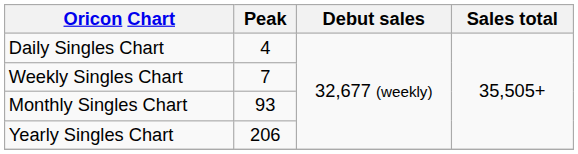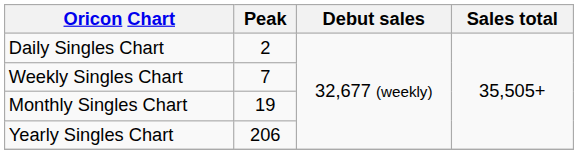Daily Singles Chart | Peak: 4 -> 2
Monthly Singles Chart | Peak: 93 -> 19
